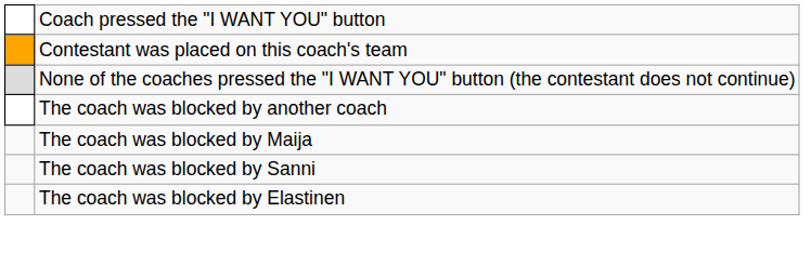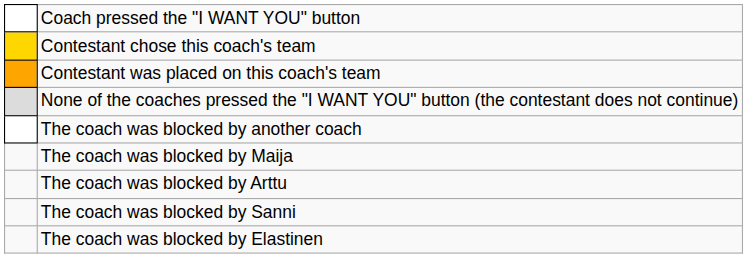+ row: Contestant chose this coach's team
+ row: The coach was blocked by Arttu
